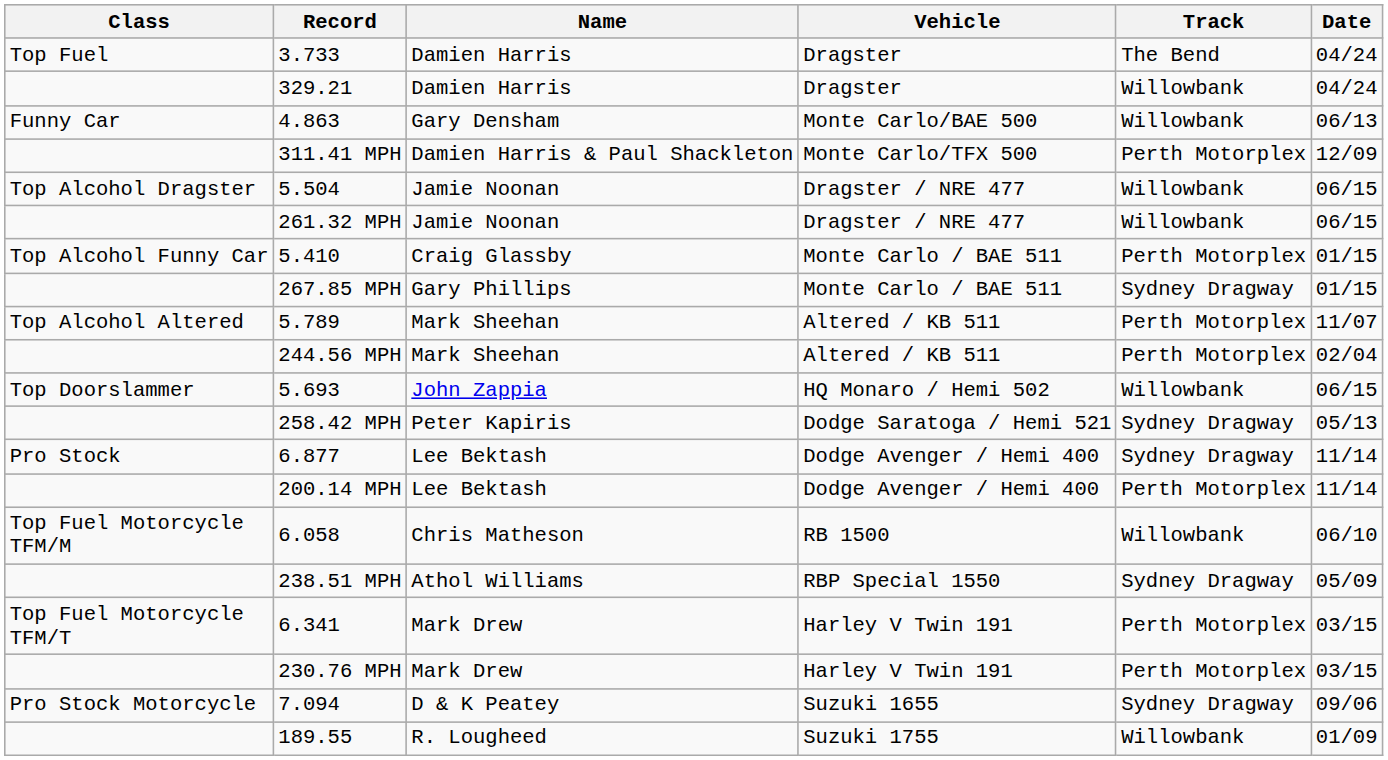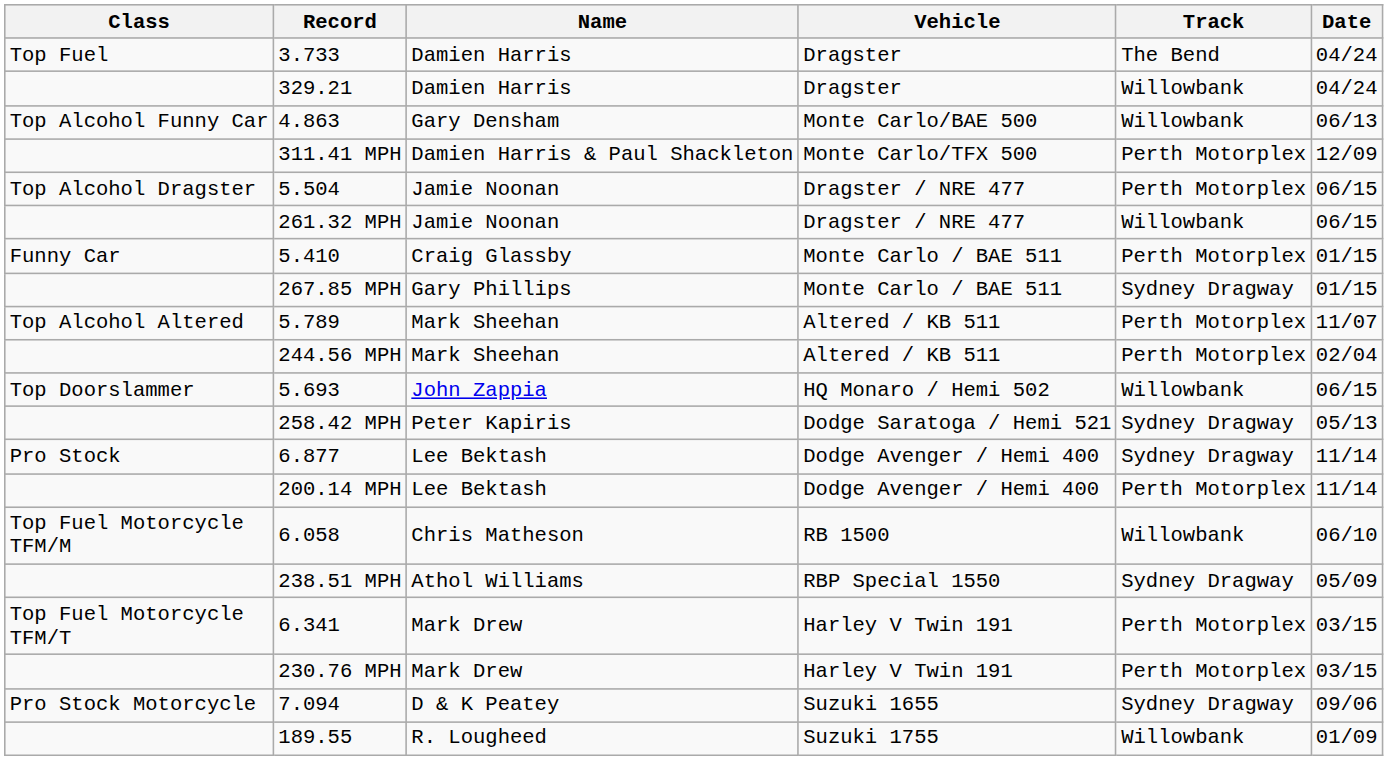4.863 | Class: Funny Car -> Top Alcohol Funny Car
5.504 | Track: Willowbank -> Perth Motorplex
5.410 | Class: Top Alcohol Funny Car -> Funny Car
